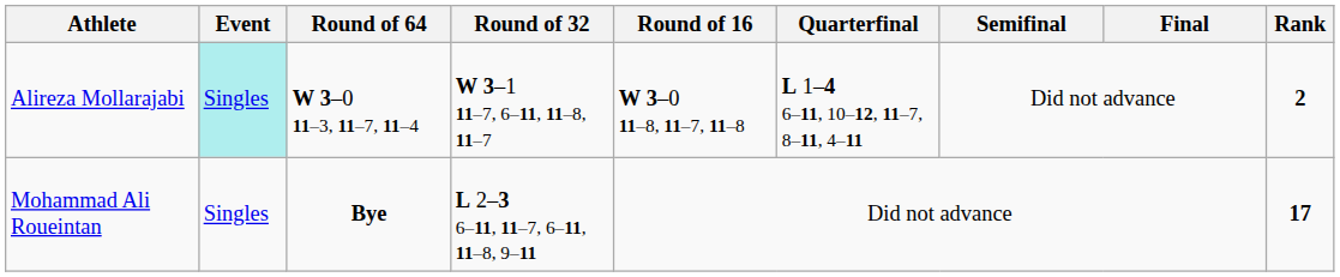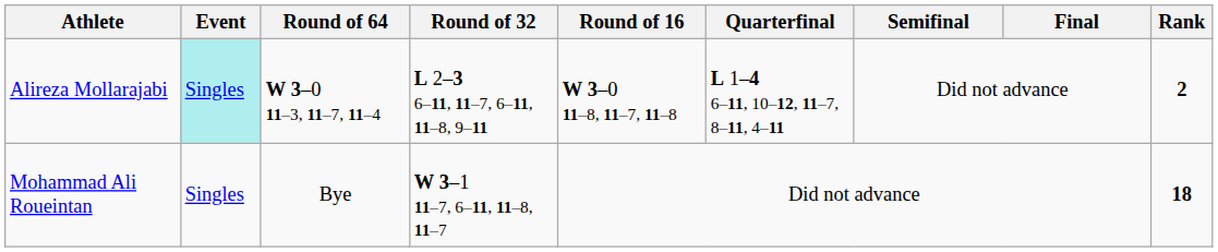Alireza Mollarajabi | Round of 32: W 3–1 11–7, 6–11, 11–8, 11–7 -> L 2–3 6–11, 11–7, 6–11, 11–8, 9–11
Mohammad Ali Roueintan | Round of 64: bold -> normal
Mohammad Ali Roueintan | Round of 32: L 2–3 6–11, 11–7, 6–11, 11–8, 9–11 -> W 3–1 11–7, 6–11, 11–8, 11–7
Mohammad Ali Roueintan | Rank: 17 -> 18
